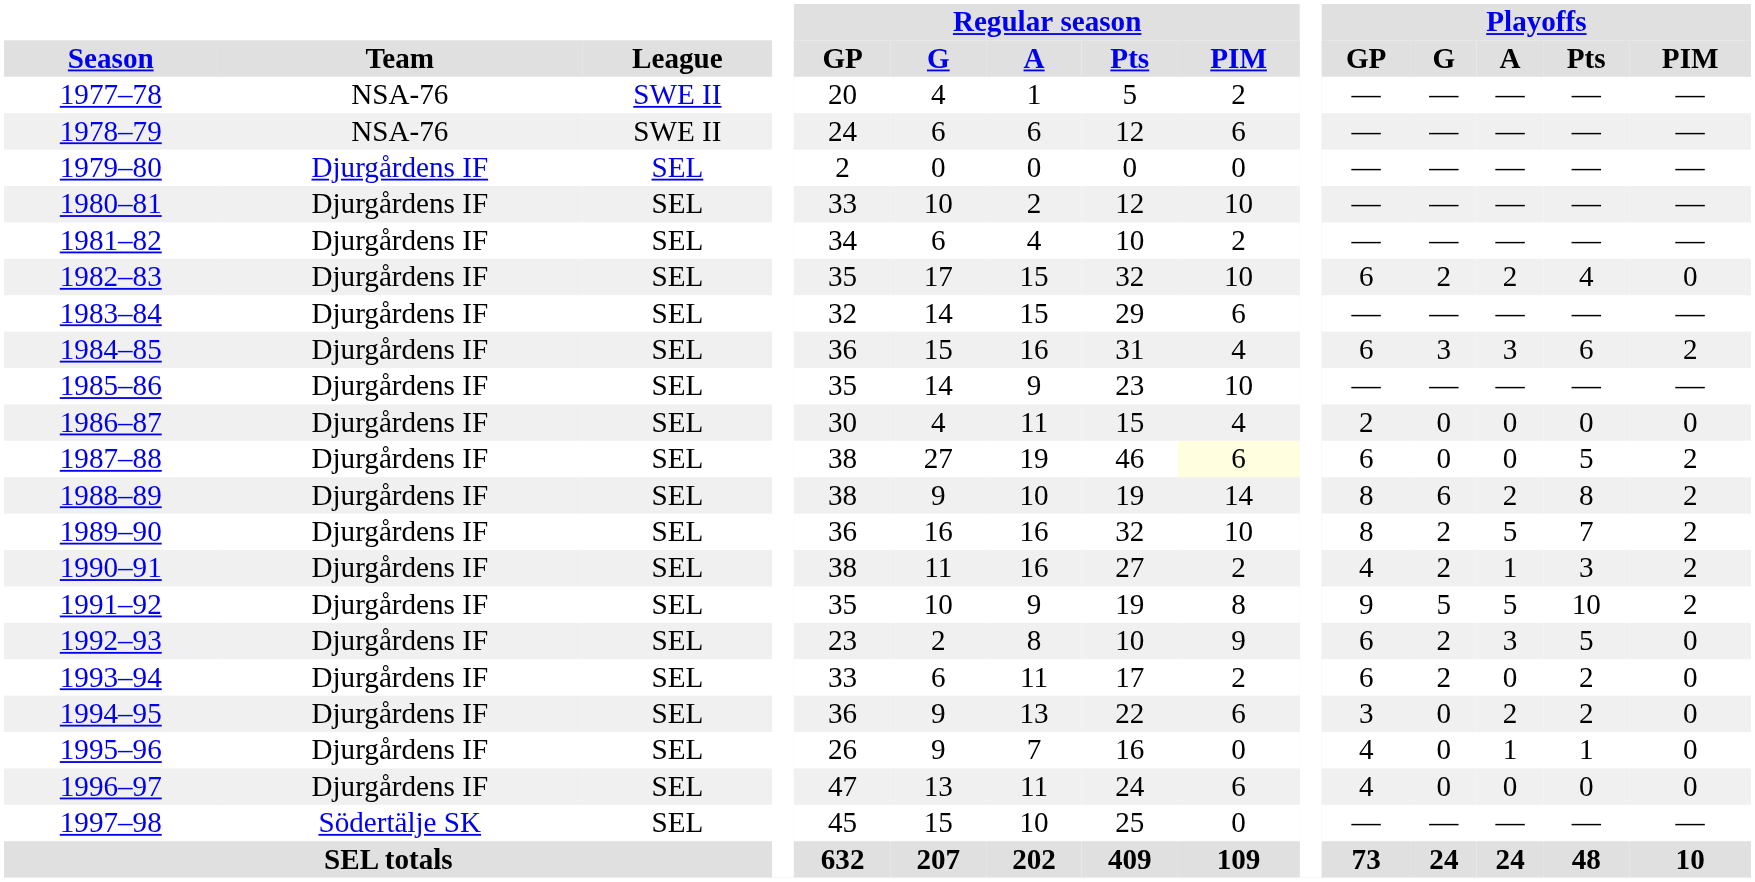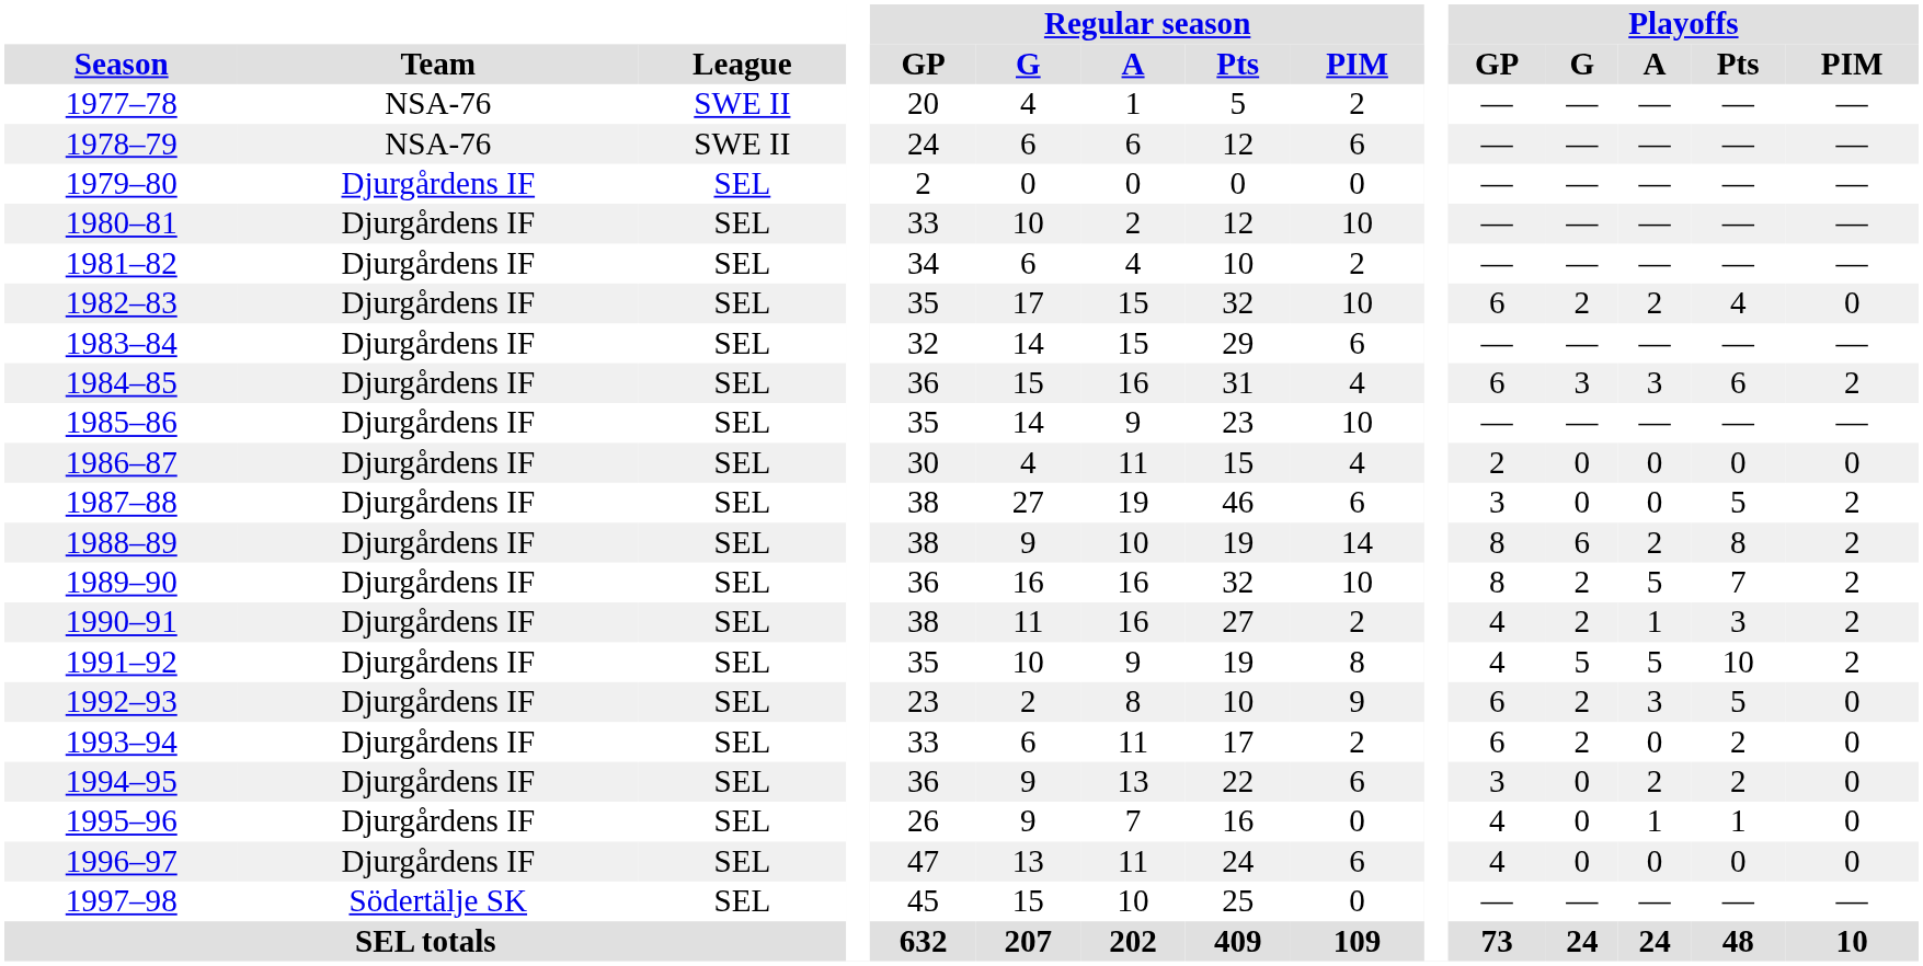1987–88 | Regular season / PIM: lightyellow background -> no background
1987–88 | Playoffs / GP: 6 -> 3
1991–92 | Playoffs / GP: 9 -> 4
